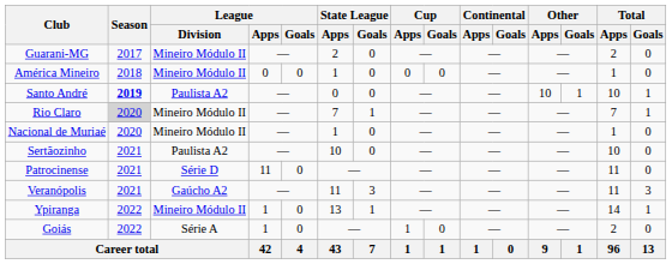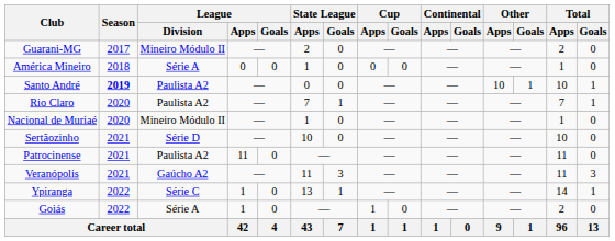América Mineiro | League / Division: Mineiro Módulo II -> Série A
Rio Claro | Season: lightgrey background -> no background
Rio Claro | League / Division: Mineiro Módulo II -> Paulista A2
Sertãozinho | League / Division: Paulista A2 -> Série D
Patrocinense | League / Division: Série D -> Paulista A2
Ypiranga | League / Division: Mineiro Módulo II -> Série C
